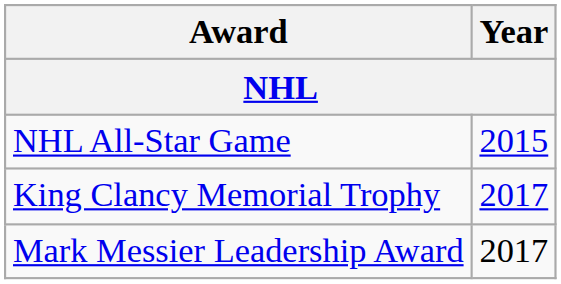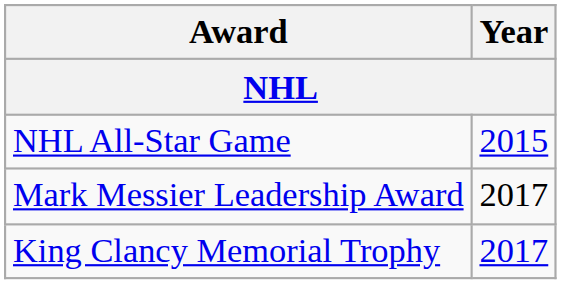rows swapped: King Clancy Memorial Trophy <-> Mark Messier Leadership Award
